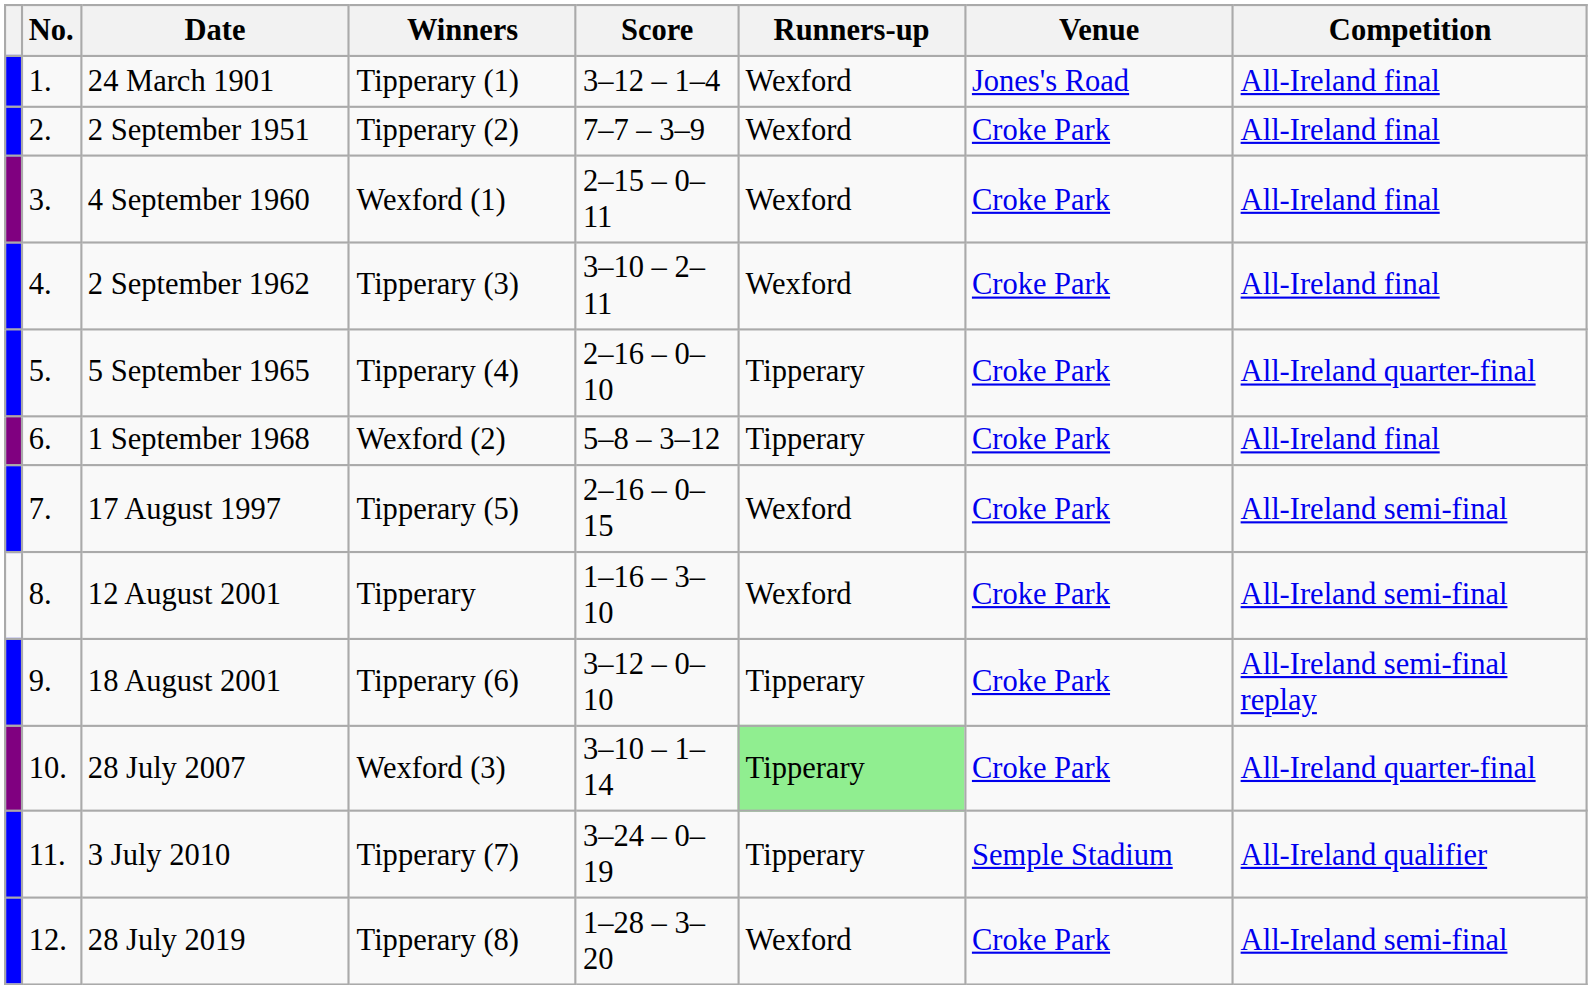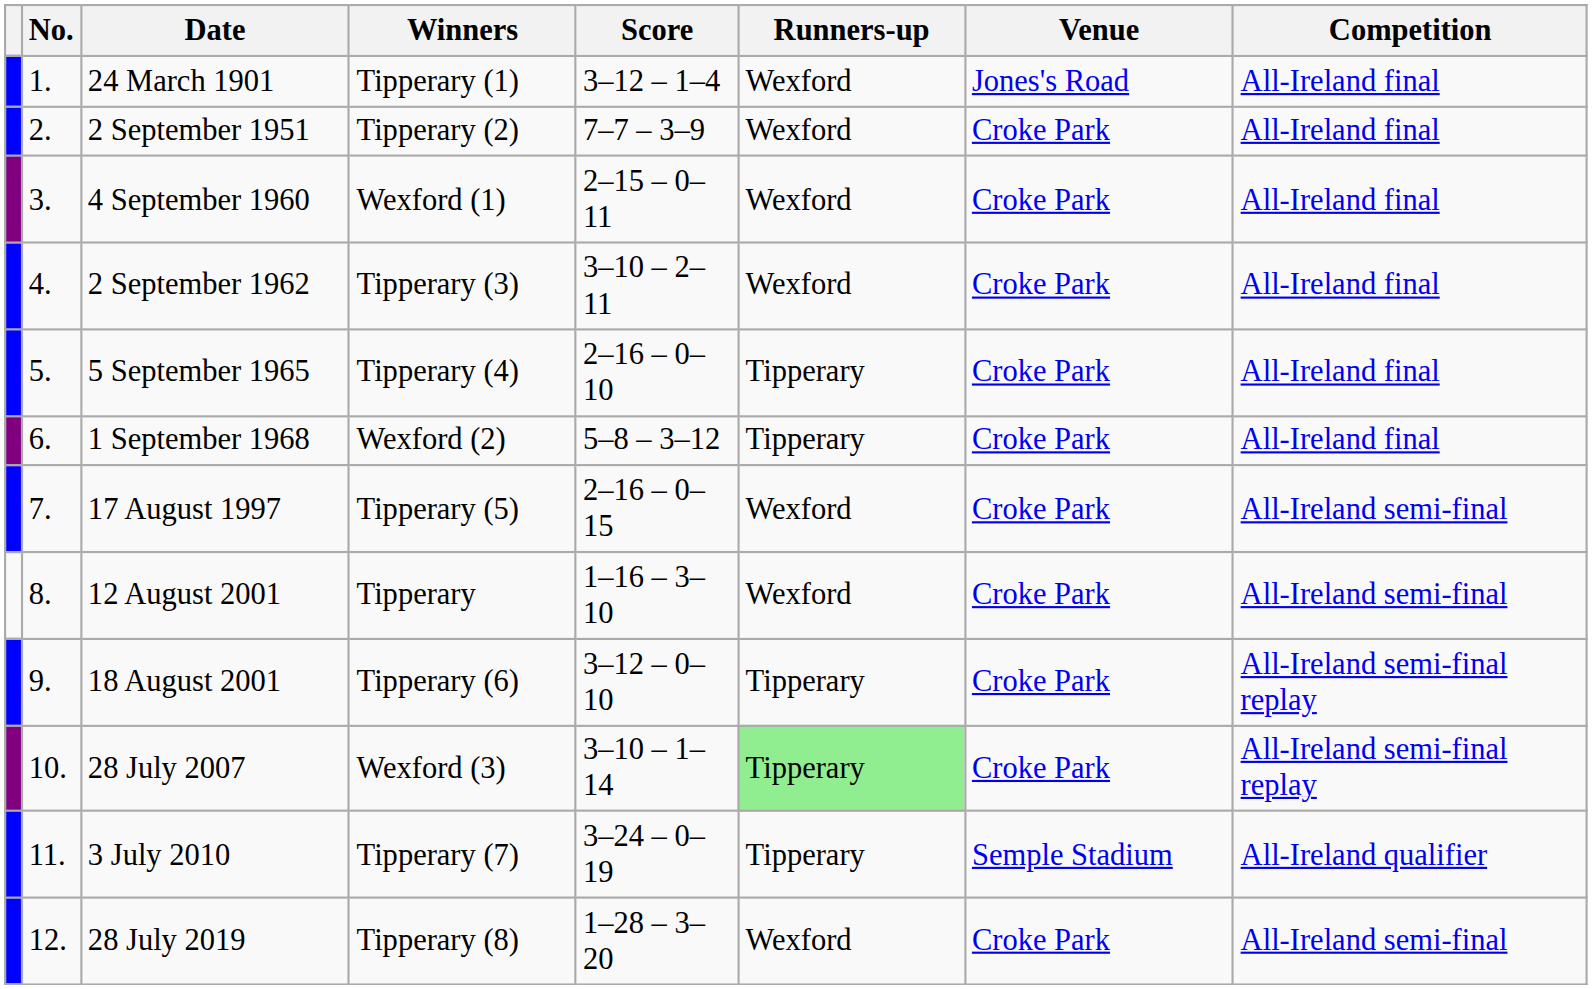5 September 1965 | Competition: All-Ireland quarter-final -> All-Ireland final
28 July 2007 | Competition: All-Ireland quarter-final -> All-Ireland semi-final replay
